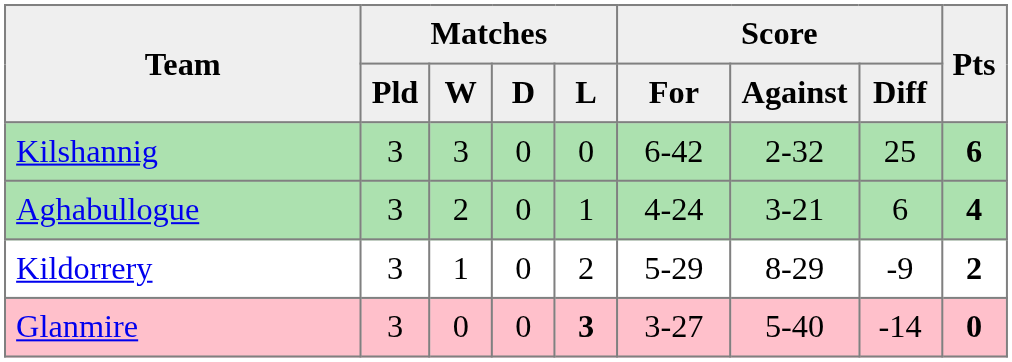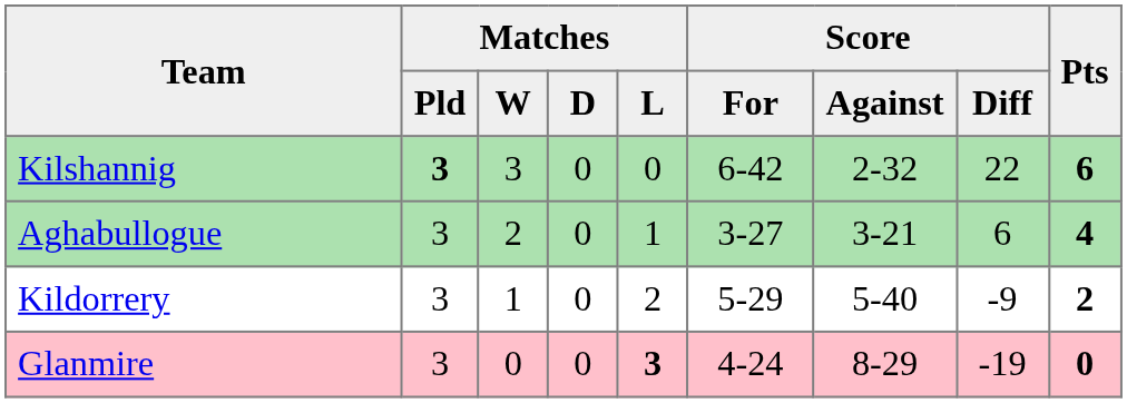Kilshannig | Matches / Pld: normal -> bold
Kilshannig | Score / Diff: 25 -> 22
Aghabullogue | Score / For: 4-24 -> 3-27
Kildorrery | Score / Against: 8-29 -> 5-40
Glanmire | Score / For: 3-27 -> 4-24
Glanmire | Score / Against: 5-40 -> 8-29
Glanmire | Score / Diff: -14 -> -19
